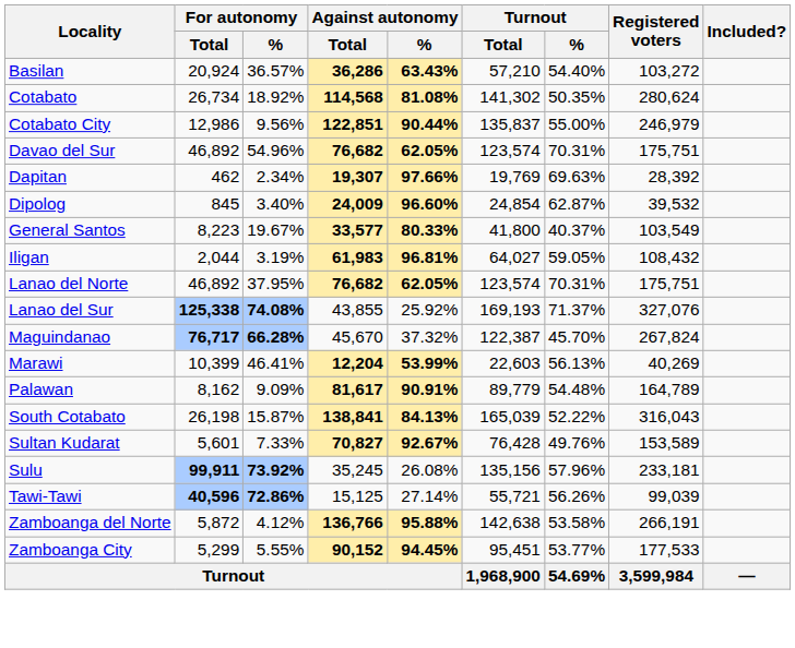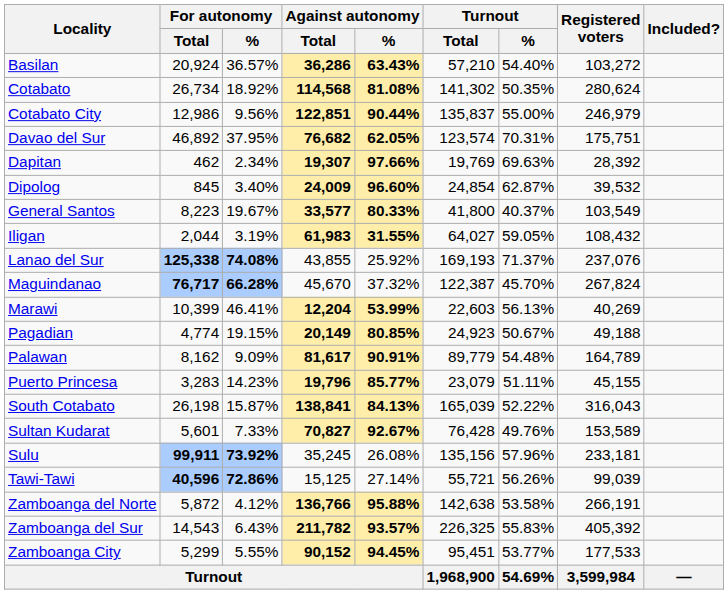Davao del Sur | For autonomy / %: 54.96% -> 37.95%
Iligan | Against autonomy / %: 96.81% -> 31.55%
- row: Lanao del Norte | 46,892 | 37.95% | 76,682 | 62.05% | 123,574 | 70.31% | 175,751
Lanao del Sur | Registered voters: 327,076 -> 237,076
+ row: Pagadian | 4,774 | 19.15% | 20,149 | 80.85% | 24,923 | 50.67% | 49,188
+ row: Puerto Princesa | 3,283 | 14.23% | 19,796 | 85.77% | 23,079 | 51.11% | 45,155
+ row: Zamboanga del Sur | 14,543 | 6.43% | 211,782 | 93.57% | 226,325 | 55.83% | 405,392
